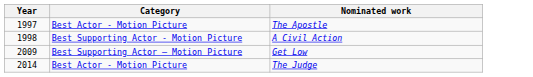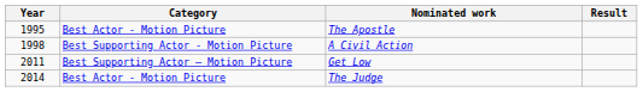+ column: Result
The Apostle | Year: 1997 -> 1995
Get Low | Year: 2009 -> 2011
